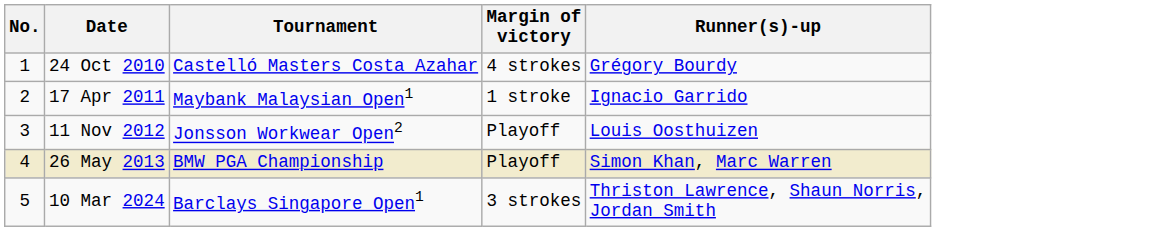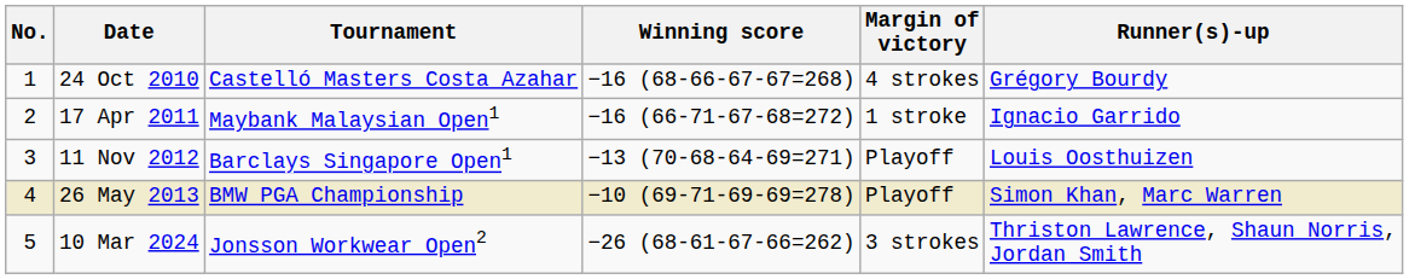+ column: Winning score | −16 (68-66-67-67=268) | −16 (66-71-67-68=272) | −13 (70-68-64-69=271) | −10 (69-71-69-69=278) | −26 (68-61-67-66=262)
11 Nov 2012 | Tournament: Jonsson Workwear Open2 -> Barclays Singapore Open1
10 Mar 2024 | Tournament: Barclays Singapore Open1 -> Jonsson Workwear Open2
